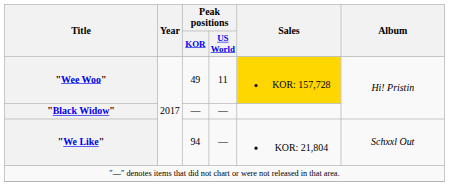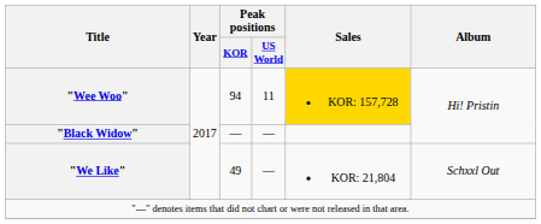"Wee Woo" | Peak positions / KOR: 49 -> 94
"We Like" | Peak positions / KOR: 94 -> 49
